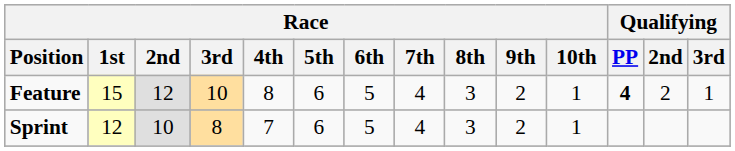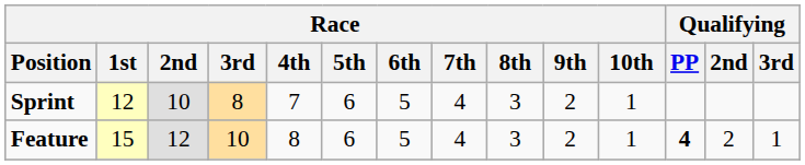rows swapped: Sprint <-> Feature
